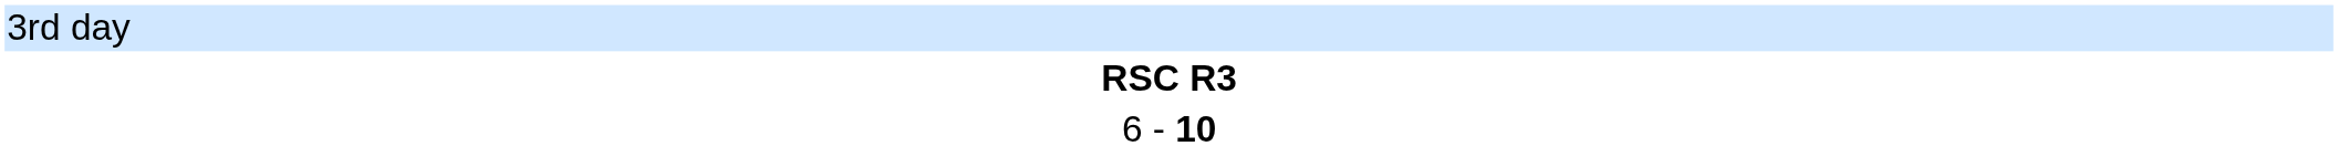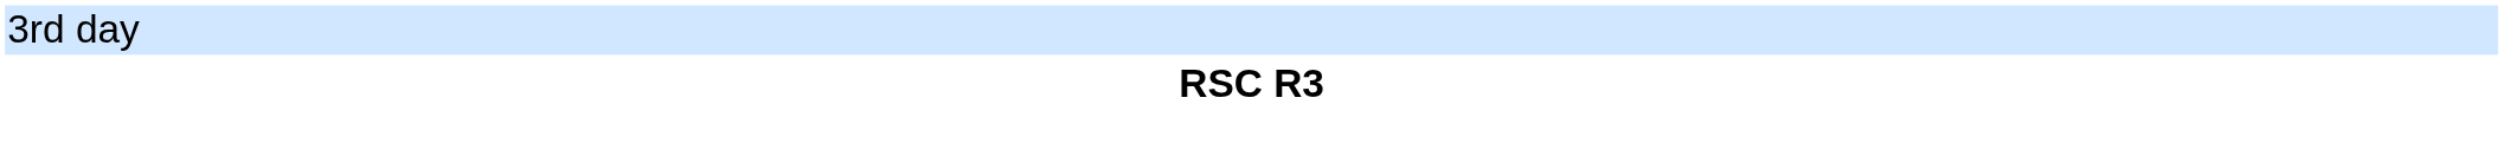- row: 6 - 10
